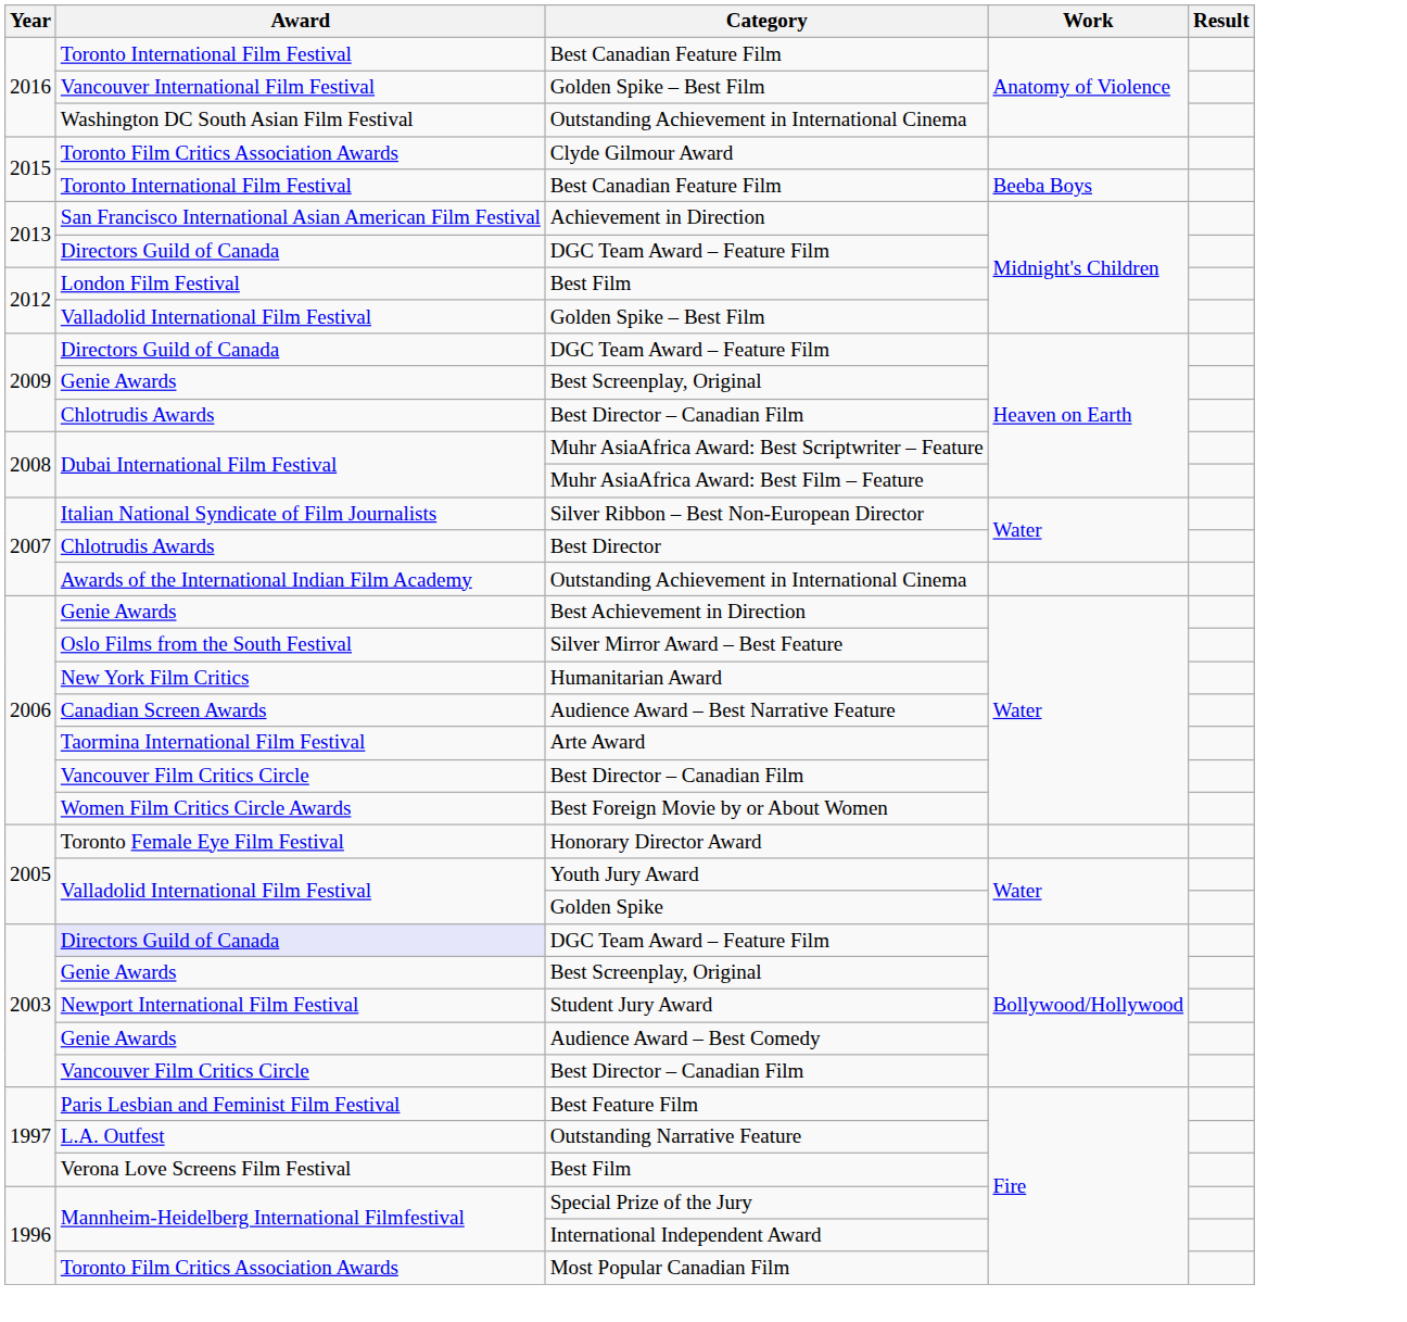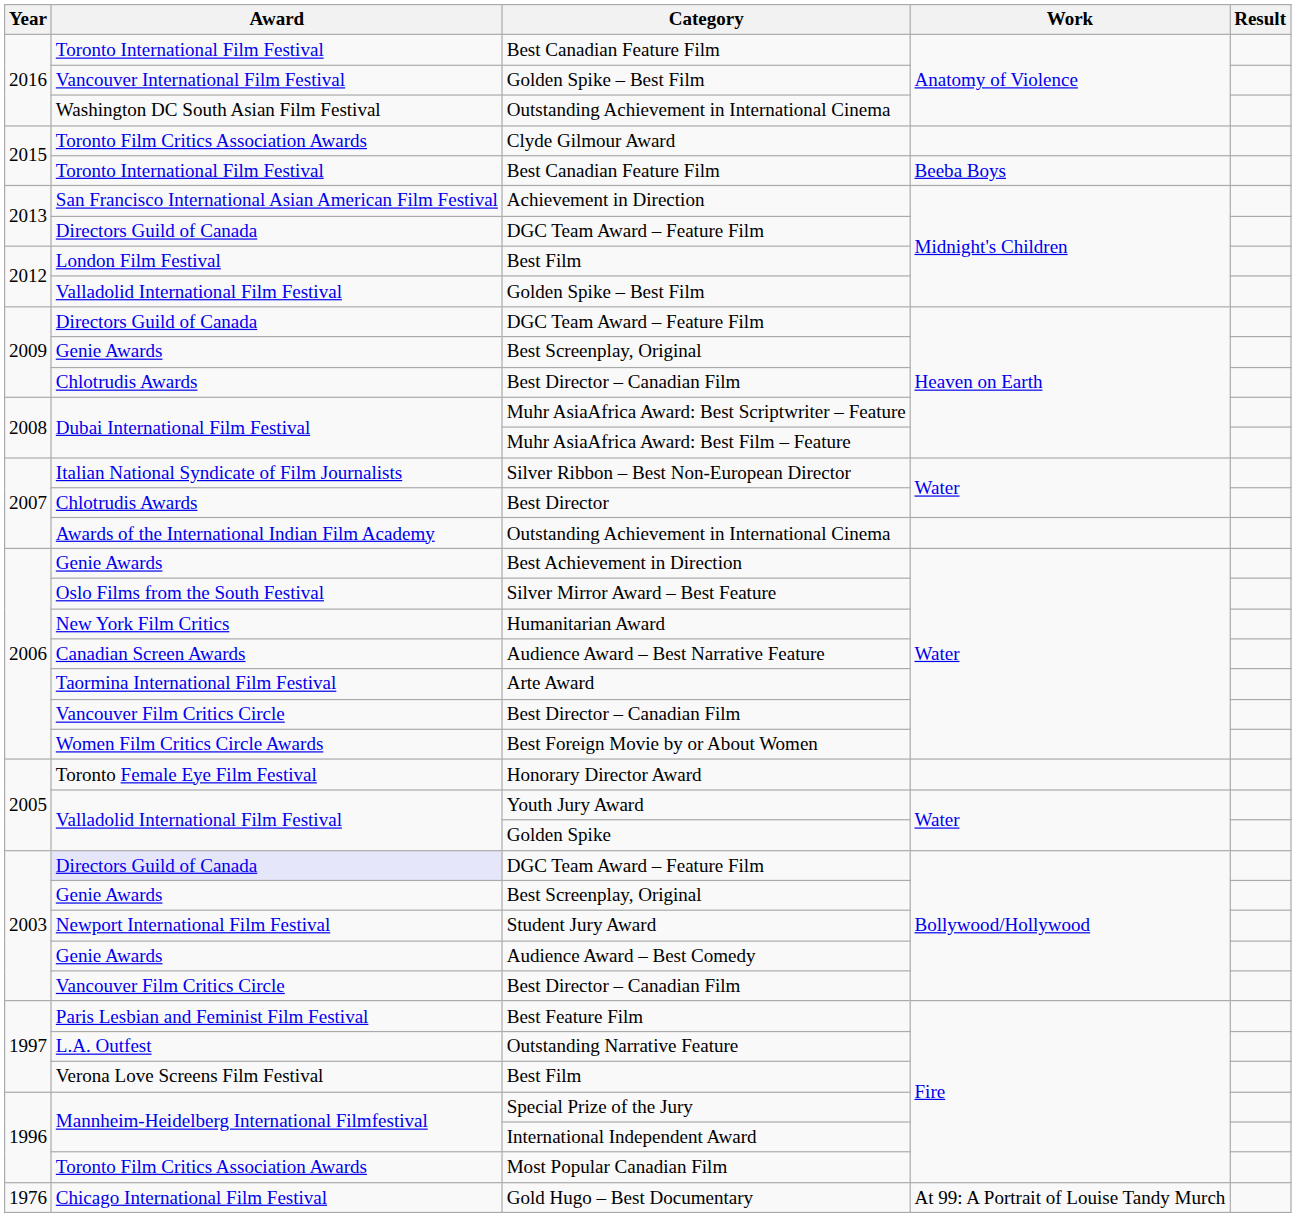+ row: 1976 | Chicago International Film Festival | Gold Hugo – Best Documentary | At 99: A Portrait of Louise Tandy Murch
